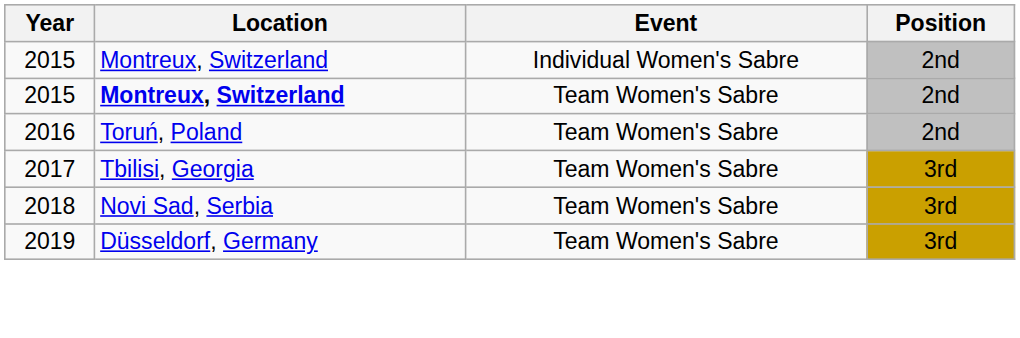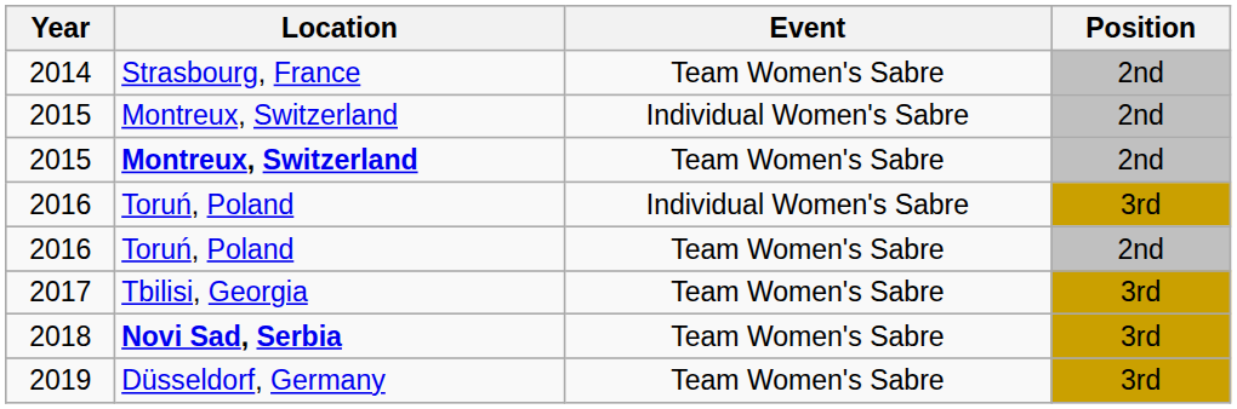+ row: 2014 | Strasbourg, France | Team Women's Sabre | 2nd
+ row: 2016 | Toruń, Poland | Individual Women's Sabre | 3rd
2018 | Location: normal -> bold
